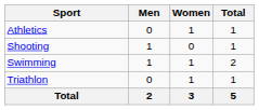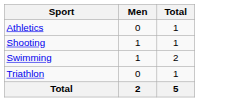- column: Women | 1 | 0 | 1 | 1 | 3
